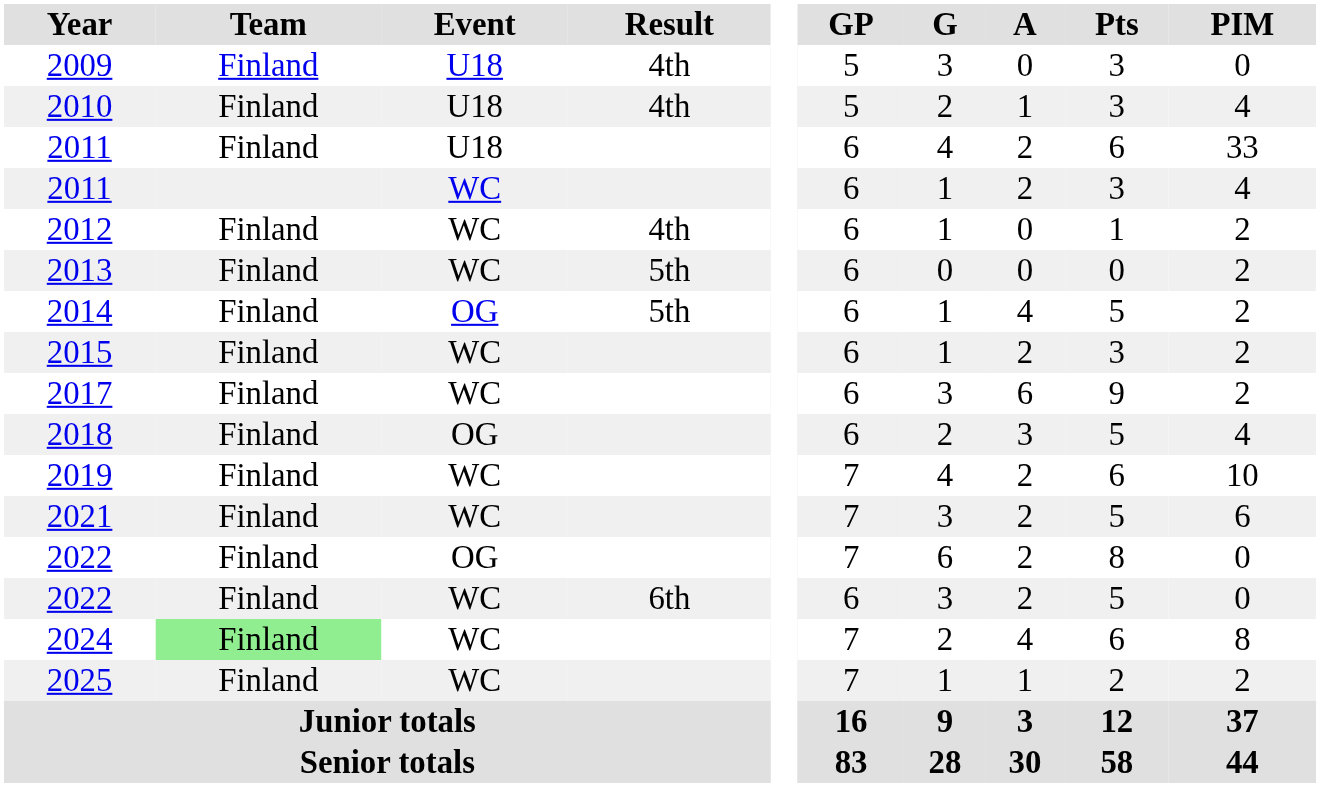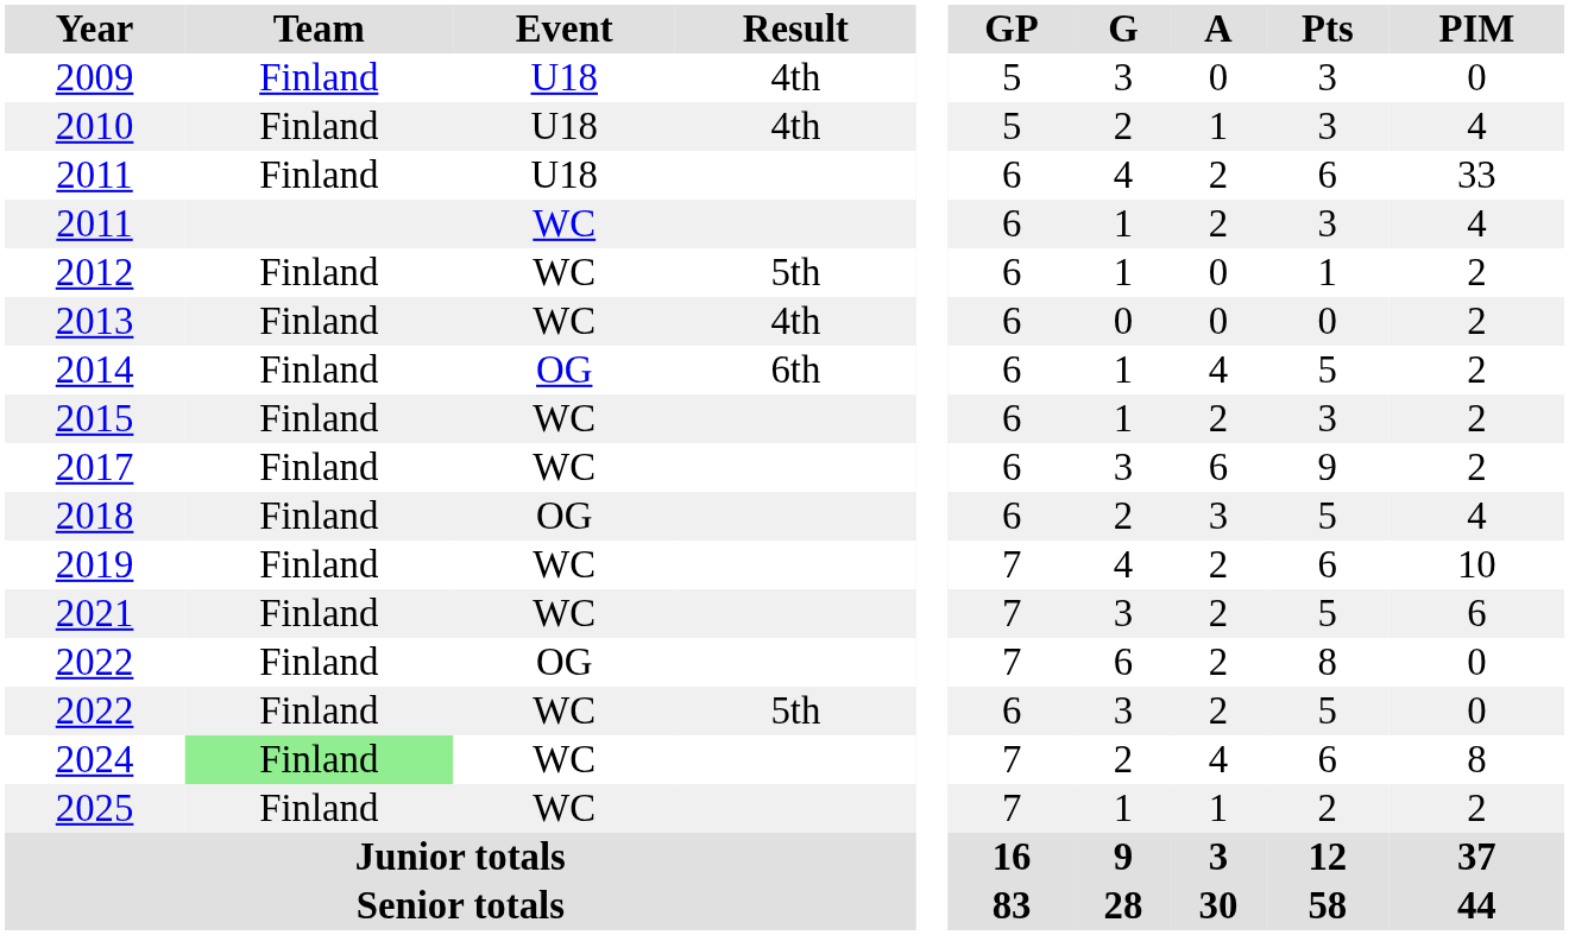2012 | Result: 4th -> 5th
2013 | Result: 5th -> 4th
2014 | Result: 5th -> 6th
2022 / WC | Result: 6th -> 5th
